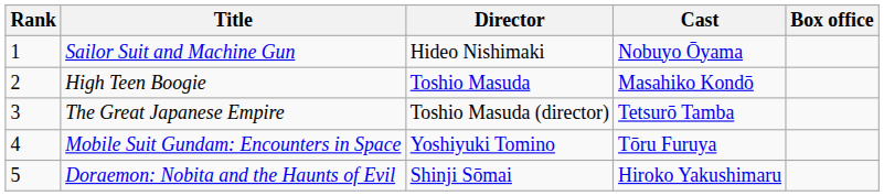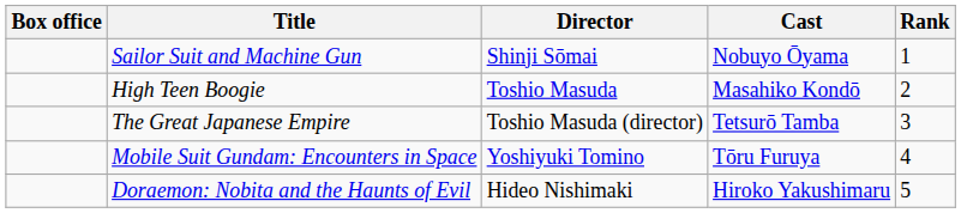columns swapped: Rank <-> Box office
Sailor Suit and Machine Gun | Director: Hideo Nishimaki -> Shinji Sōmai
Doraemon: Nobita and the Haunts of Evil | Director: Shinji Sōmai -> Hideo Nishimaki
